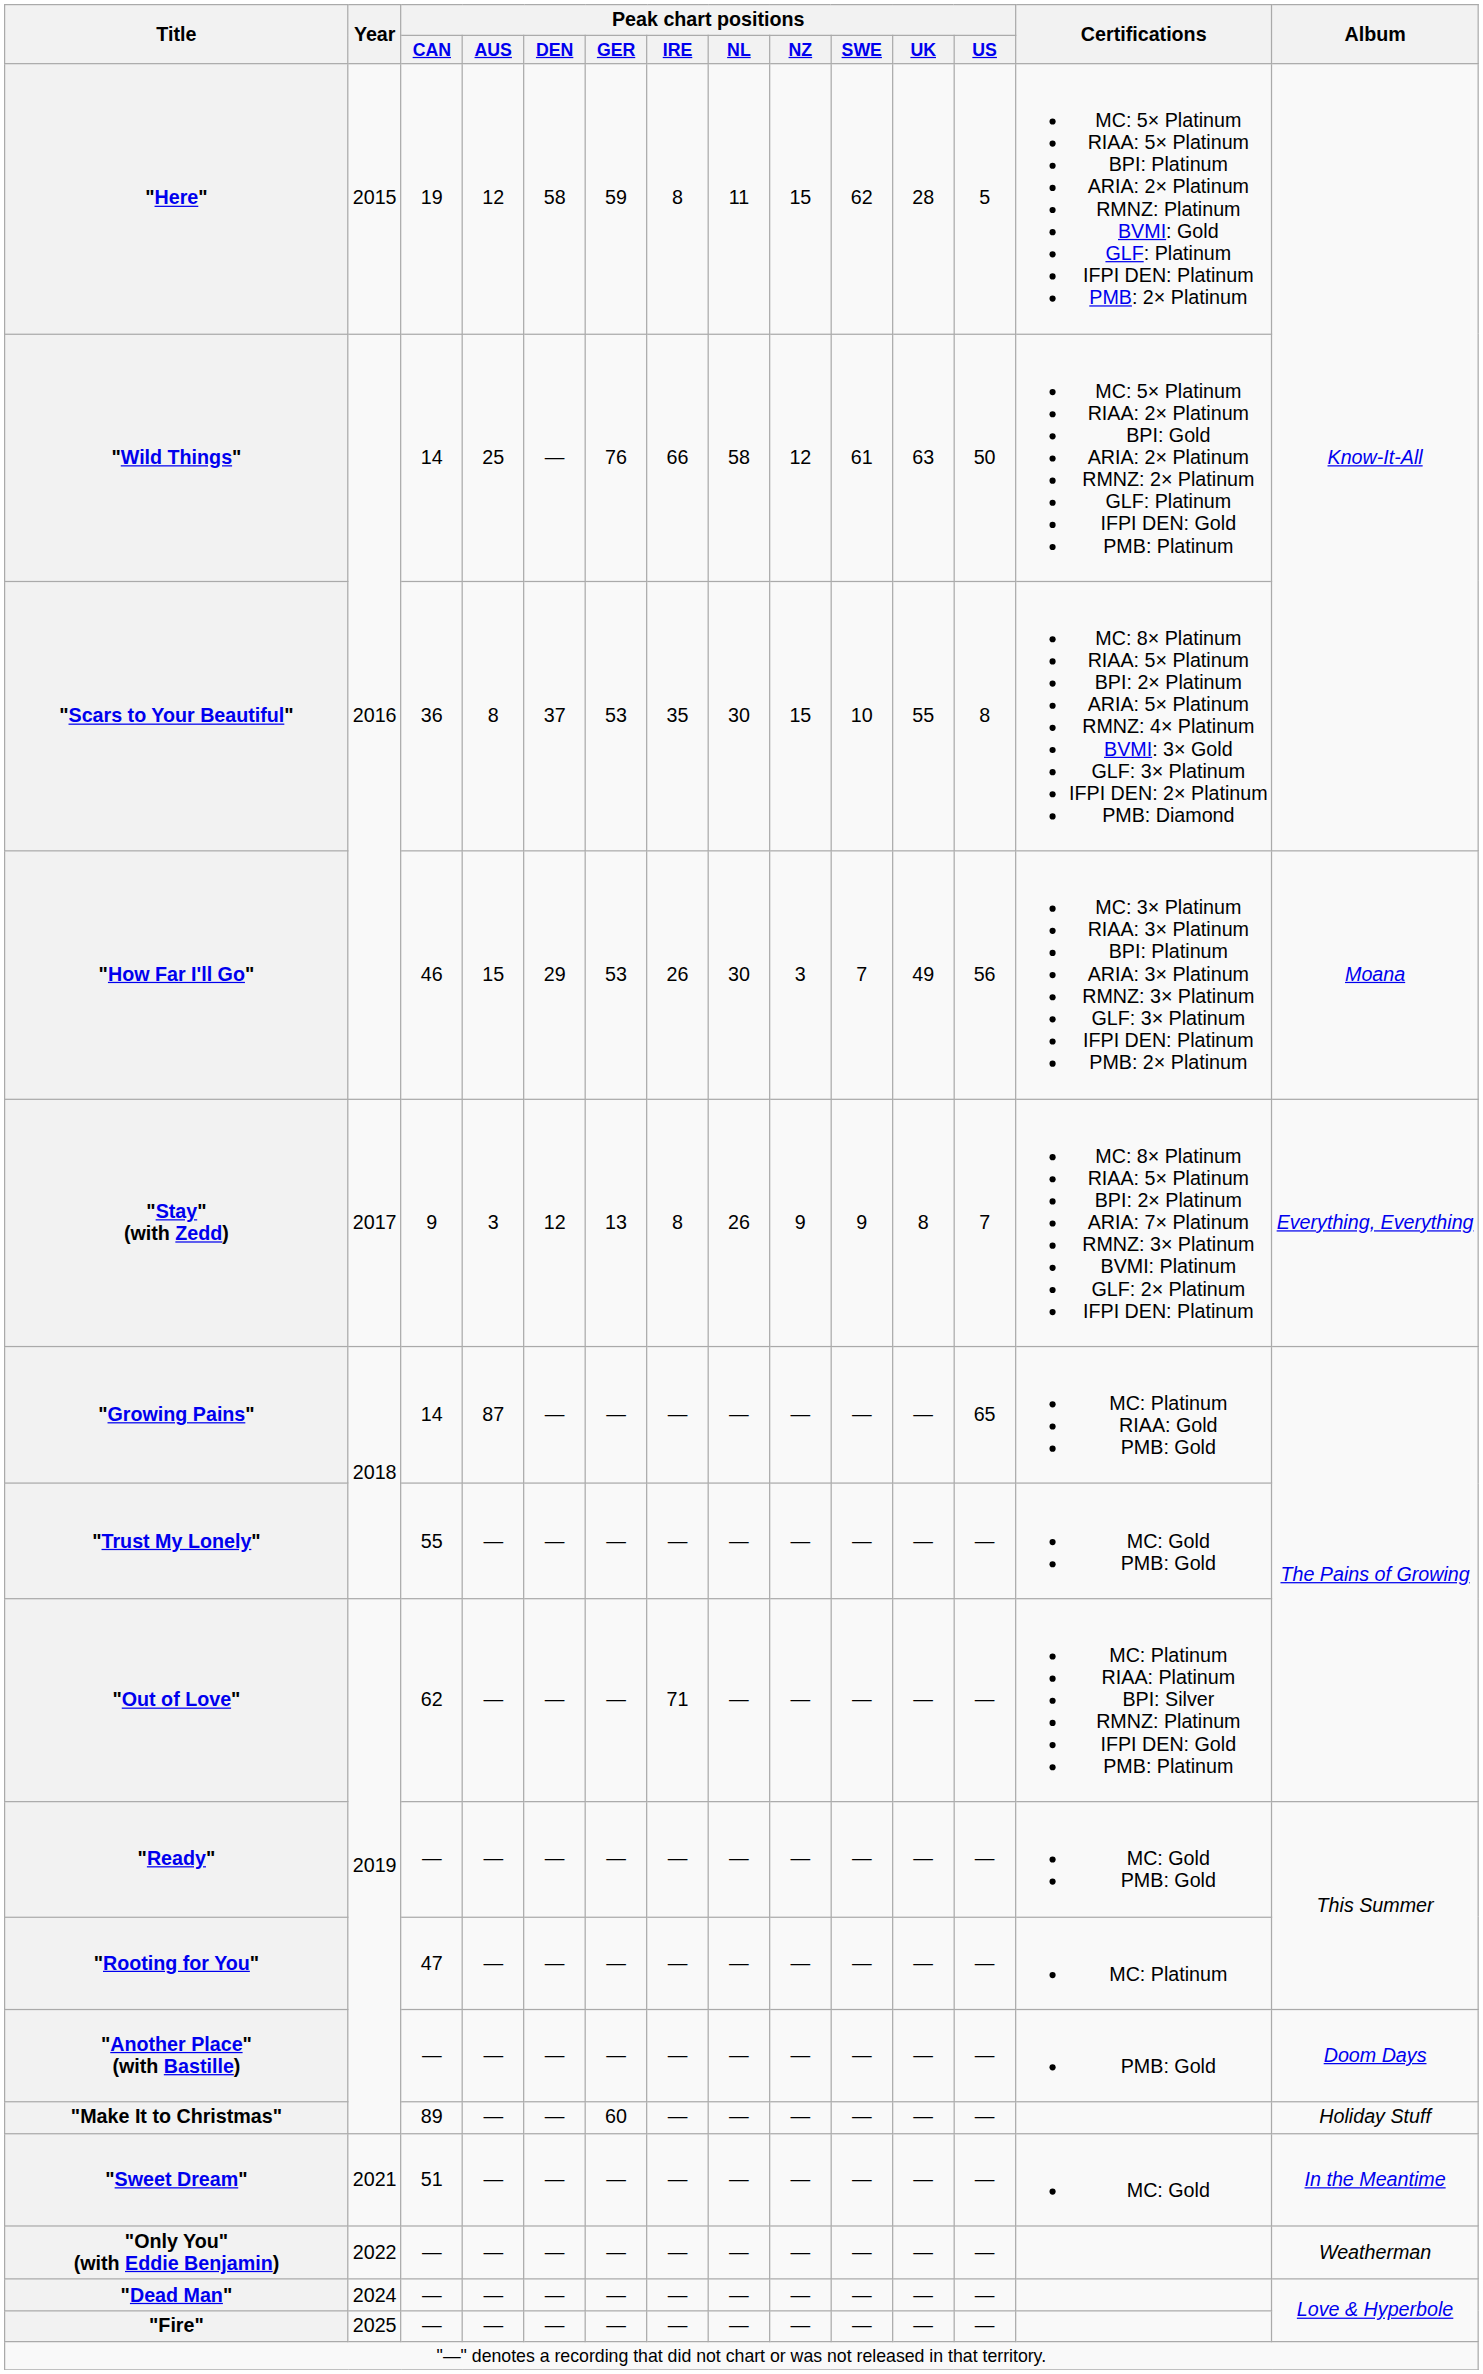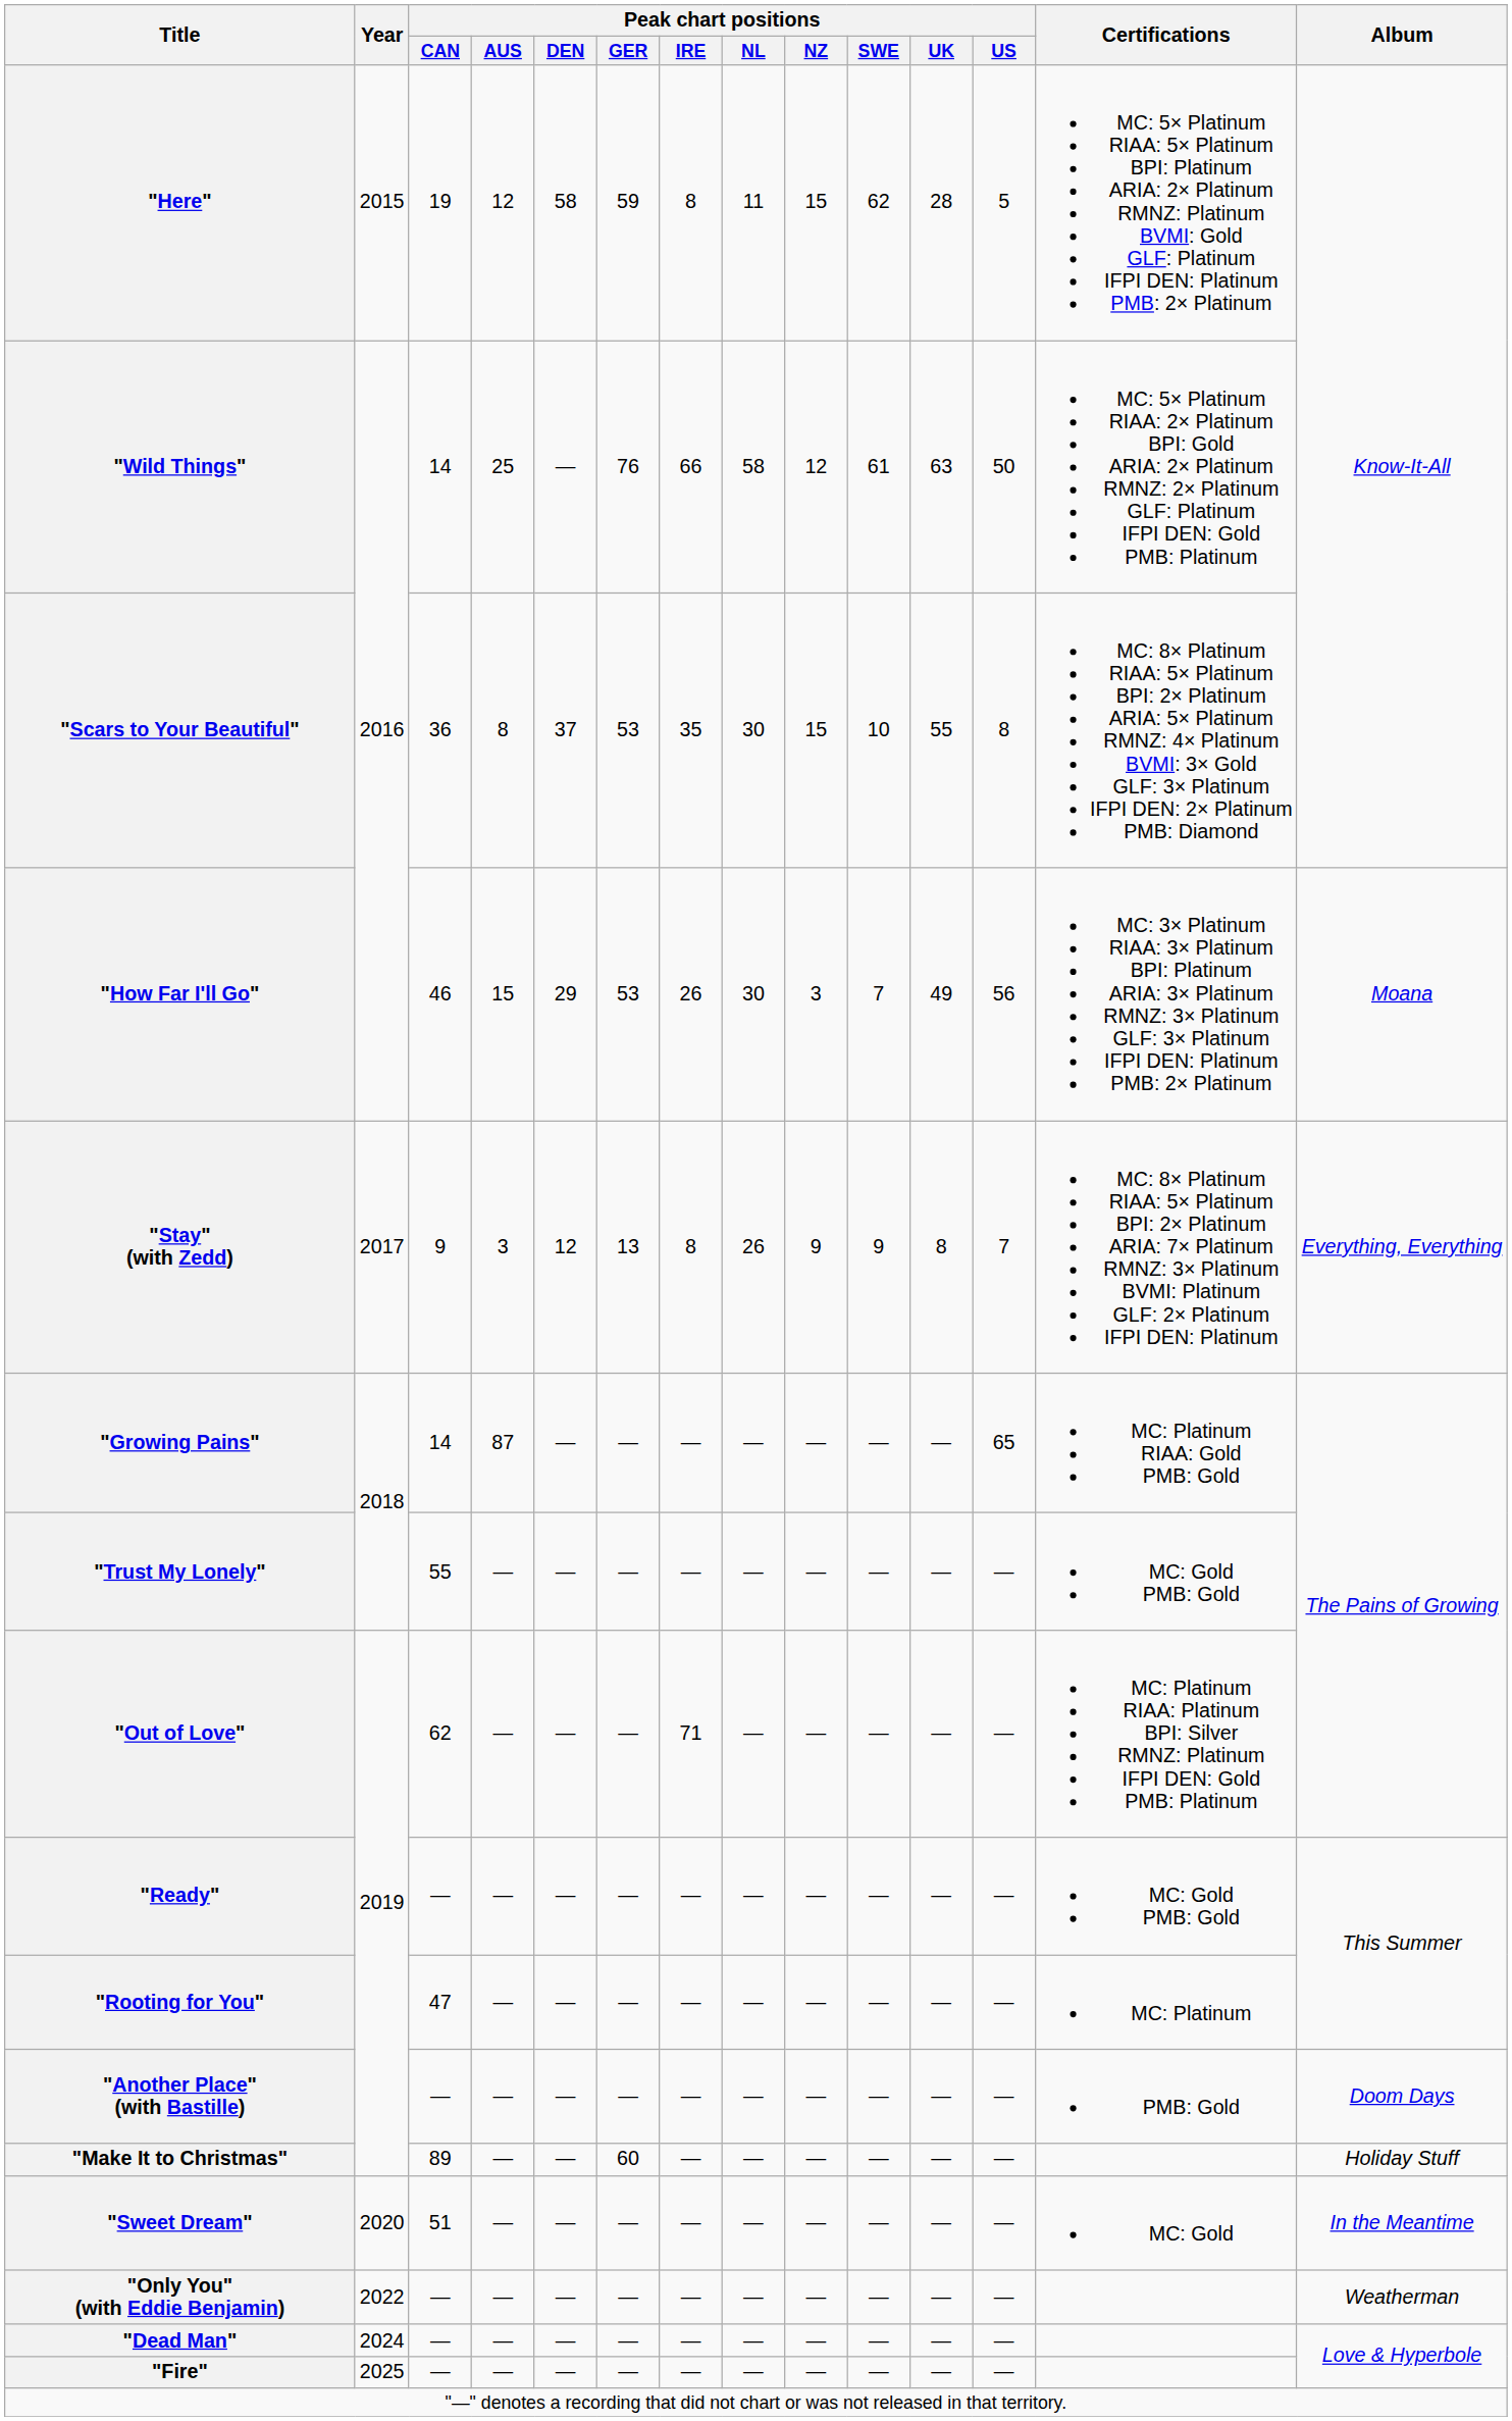"Sweet Dream" | Year: 2021 -> 2020
